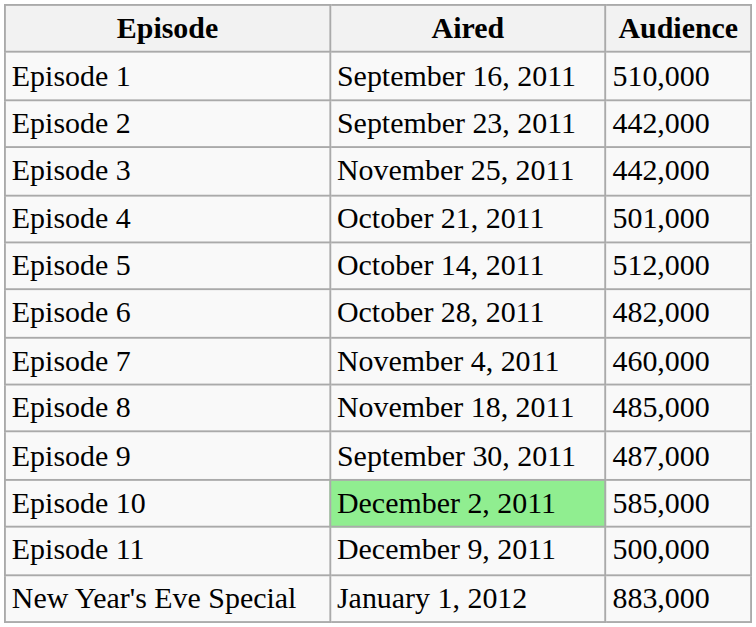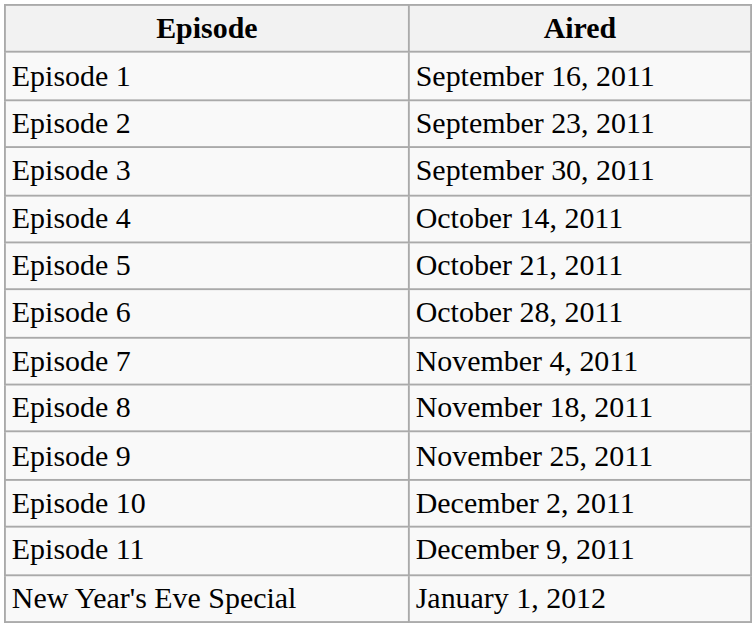- column: Audience | 510,000 | 442,000 | 442,000 | 501,000 | 512,000 | 482,000 | 460,000 | 485,000 | 487,000 | 585,000 | 500,000 | 883,000
Episode 3 | Aired: November 25, 2011 -> September 30, 2011
Episode 4 | Aired: October 21, 2011 -> October 14, 2011
Episode 5 | Aired: October 14, 2011 -> October 21, 2011
Episode 9 | Aired: September 30, 2011 -> November 25, 2011
Episode 10 | Aired: lightgreen background -> no background
